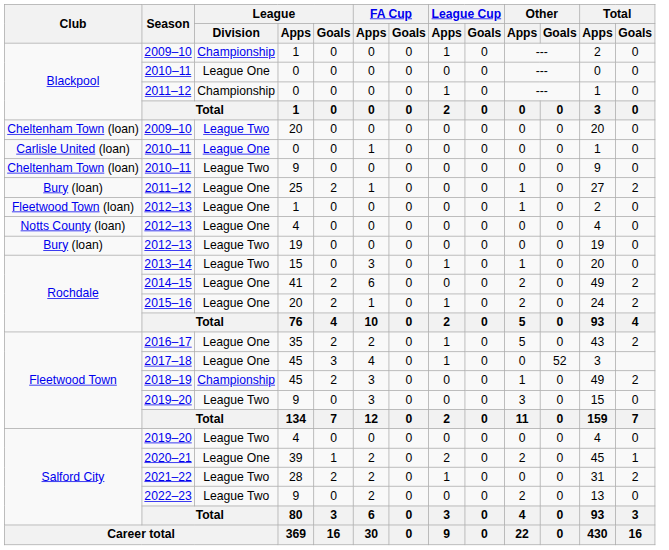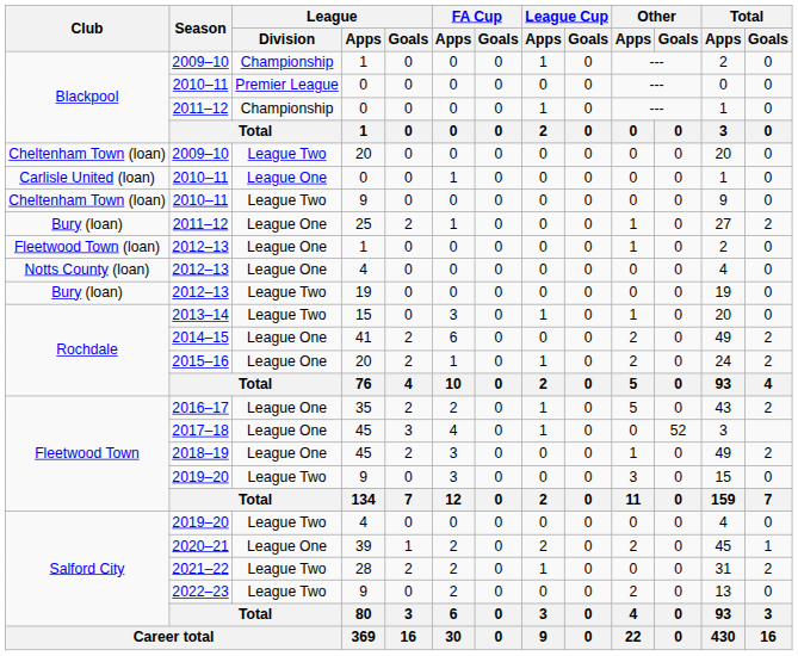Blackpool / 2010–11 | League / Division: League One -> Premier League
2018–19 | League / Division: Championship -> League One
